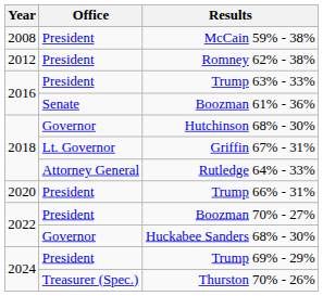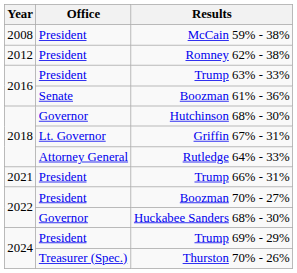Trump 66% - 31% | Year: 2020 -> 2021
